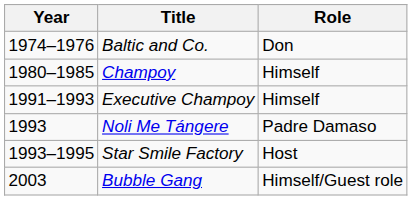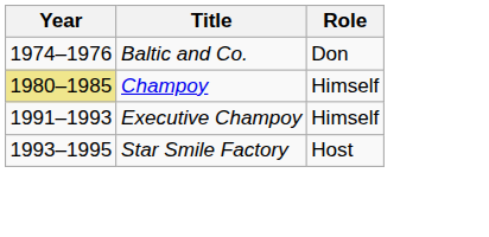Champoy | Year: no background -> khaki background
- row: 1993 | Noli Me Tángere | Padre Damaso
- row: 2003 | Bubble Gang | Himself/Guest role
